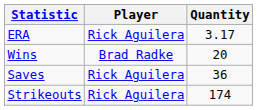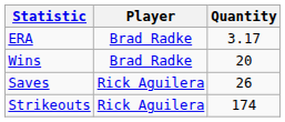ERA | Player: Rick Aguilera -> Brad Radke
Saves | Quantity: 36 -> 26
